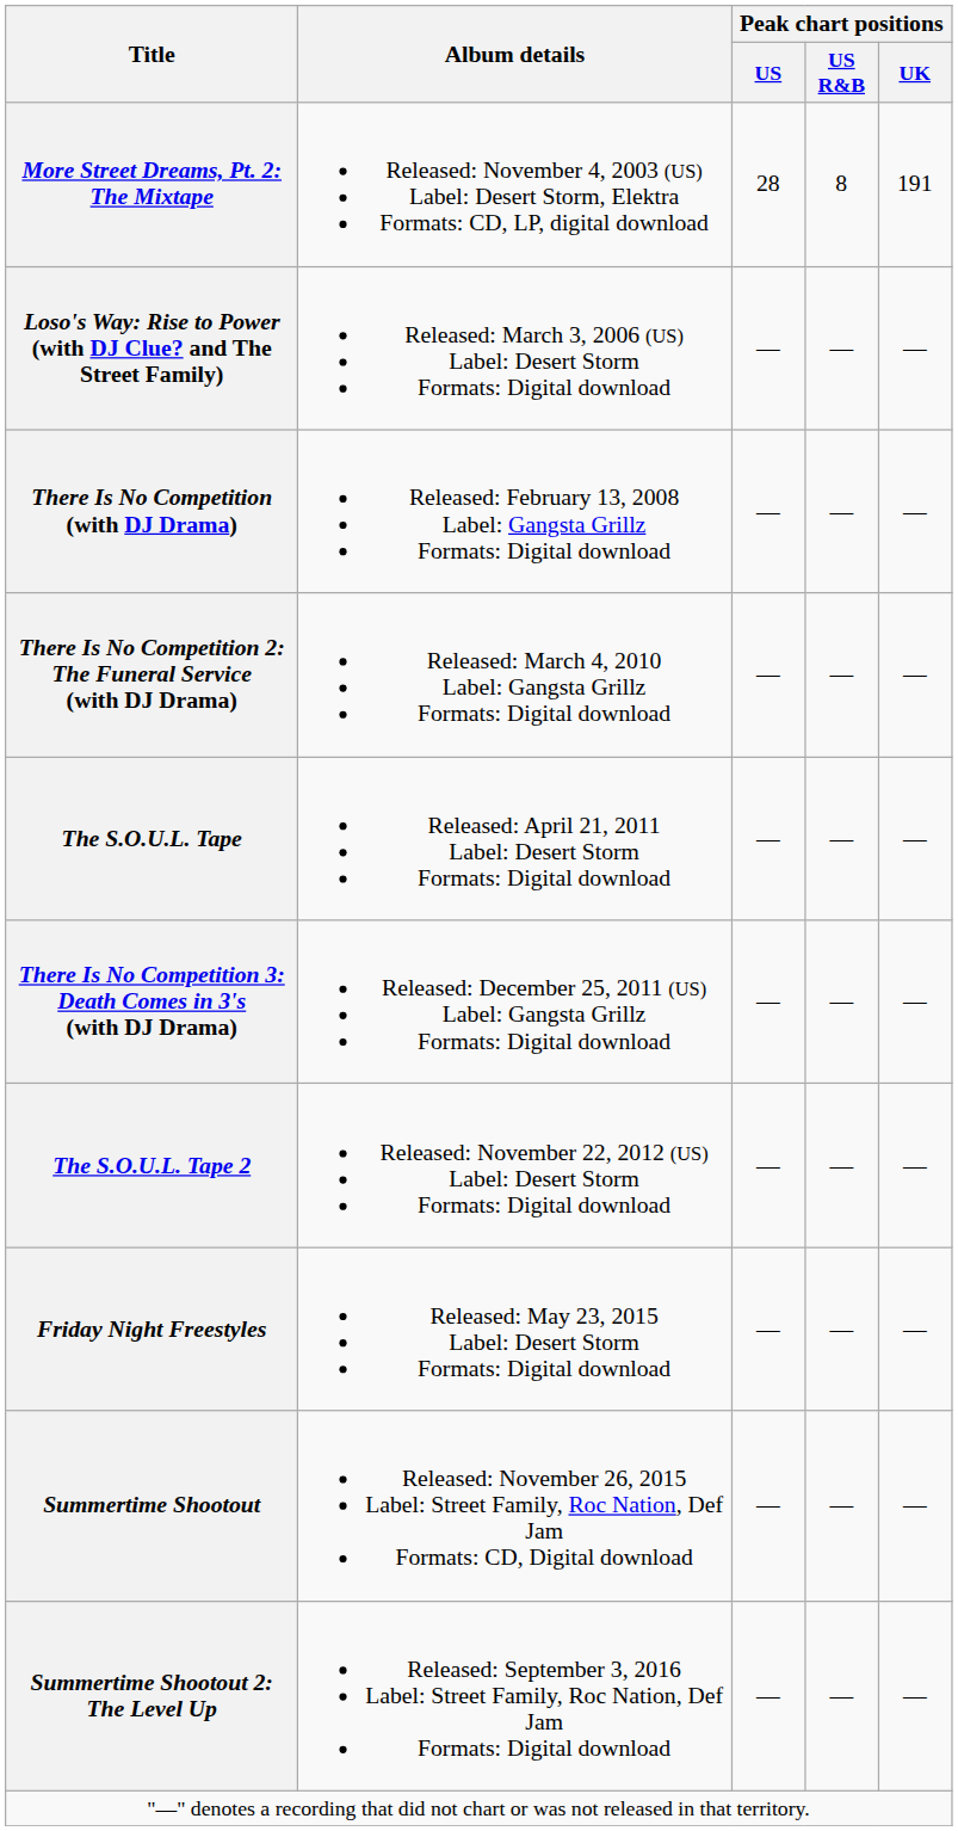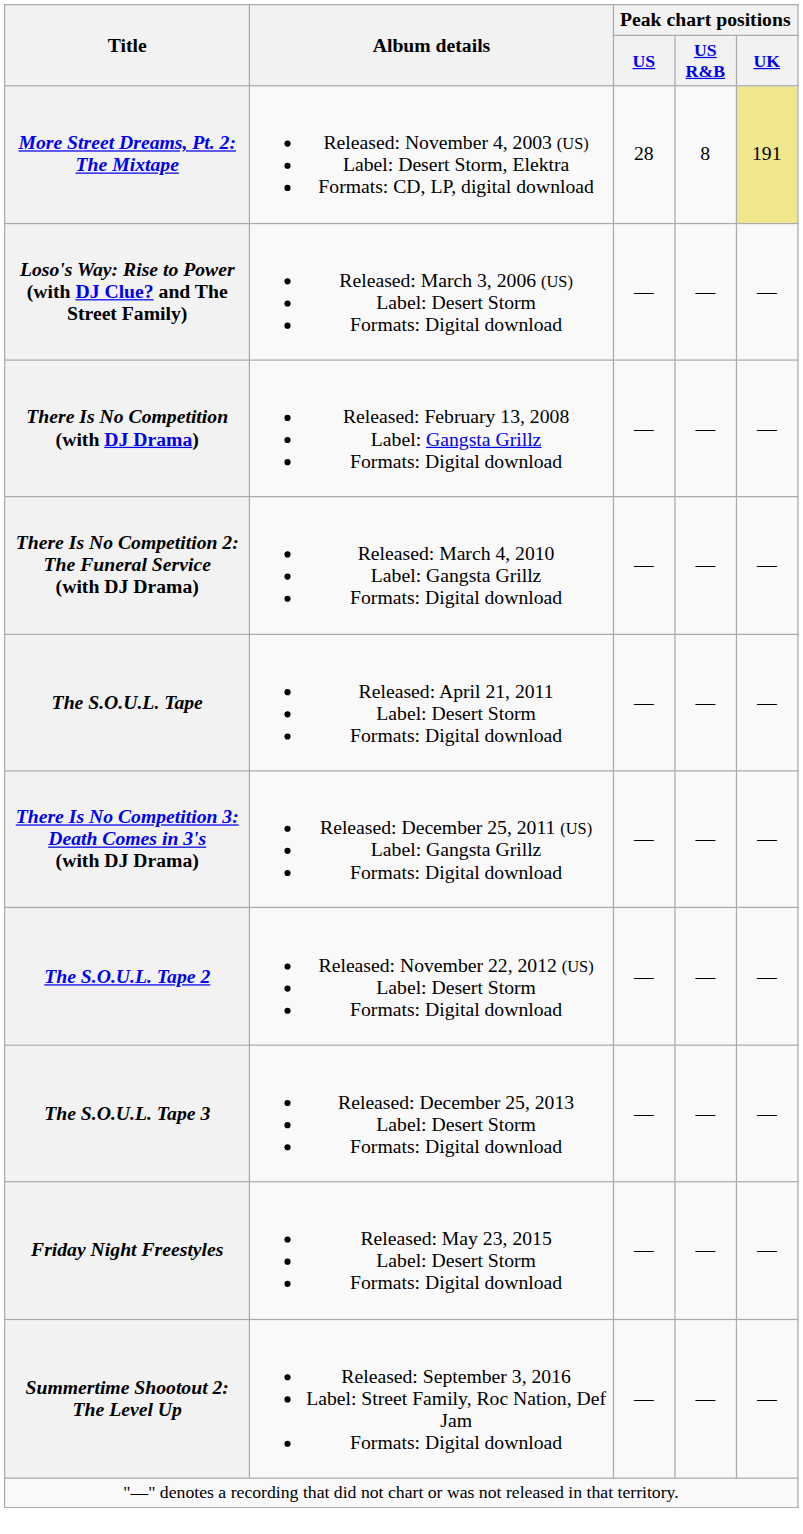More Street Dreams, Pt. 2: The Mixtape | Peak chart positions / UK: no background -> khaki background
+ row: The S.O.U.L. Tape 3 | Released: December 25, 2013 Label: Desert Storm Formats: Digital download | — | — | —
- row: Summertime Shootout | Released: November 26, 2015 Label: Street Family, Roc Nation, Def Jam Formats: CD, Digital download | — | — | —
